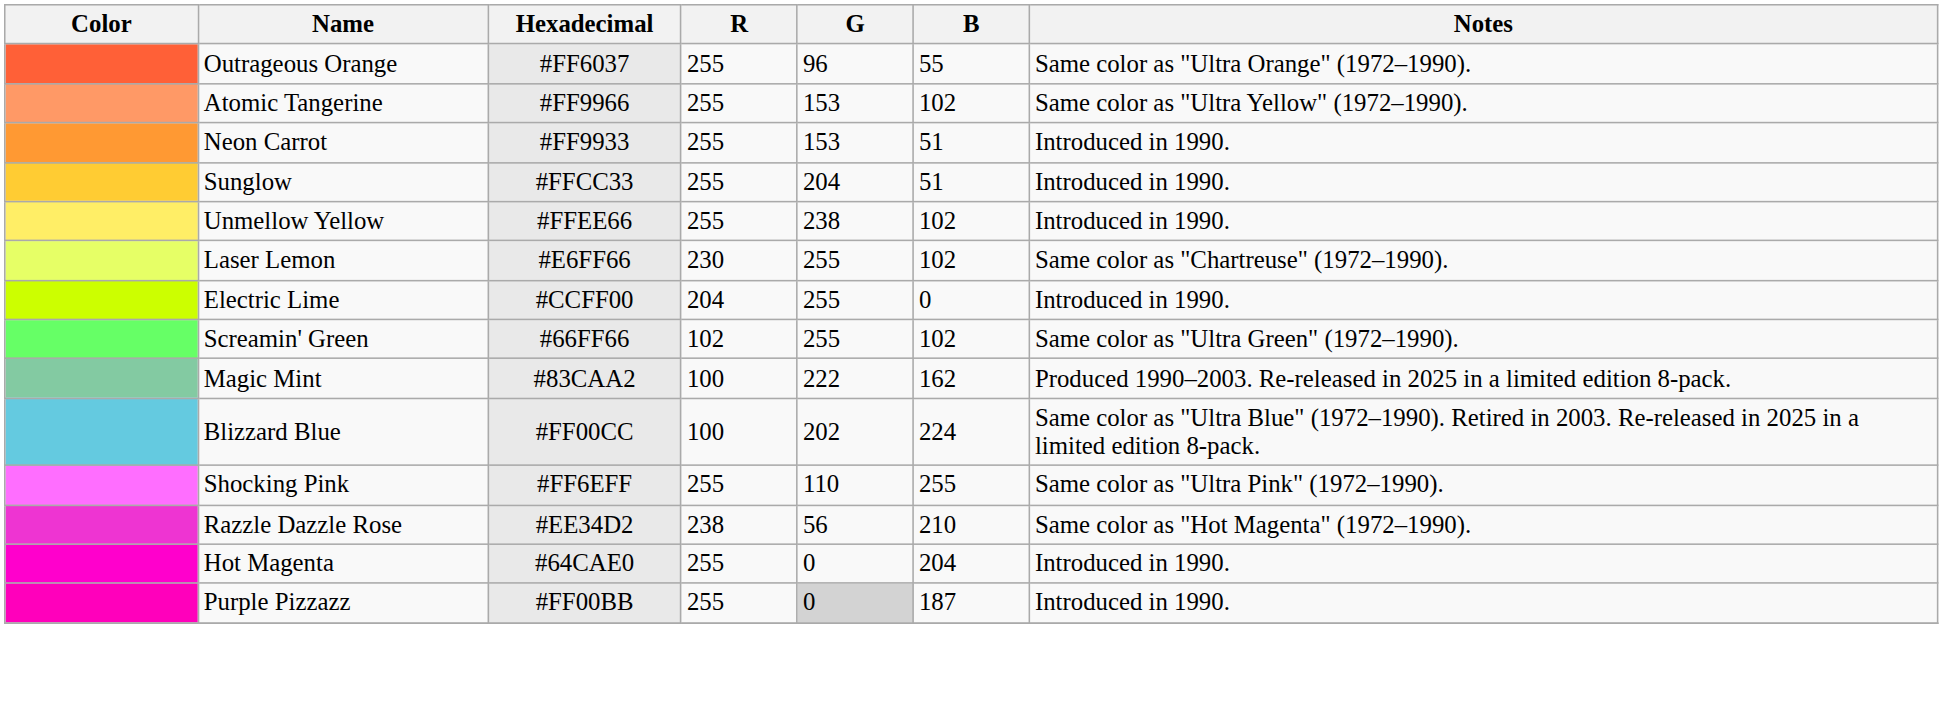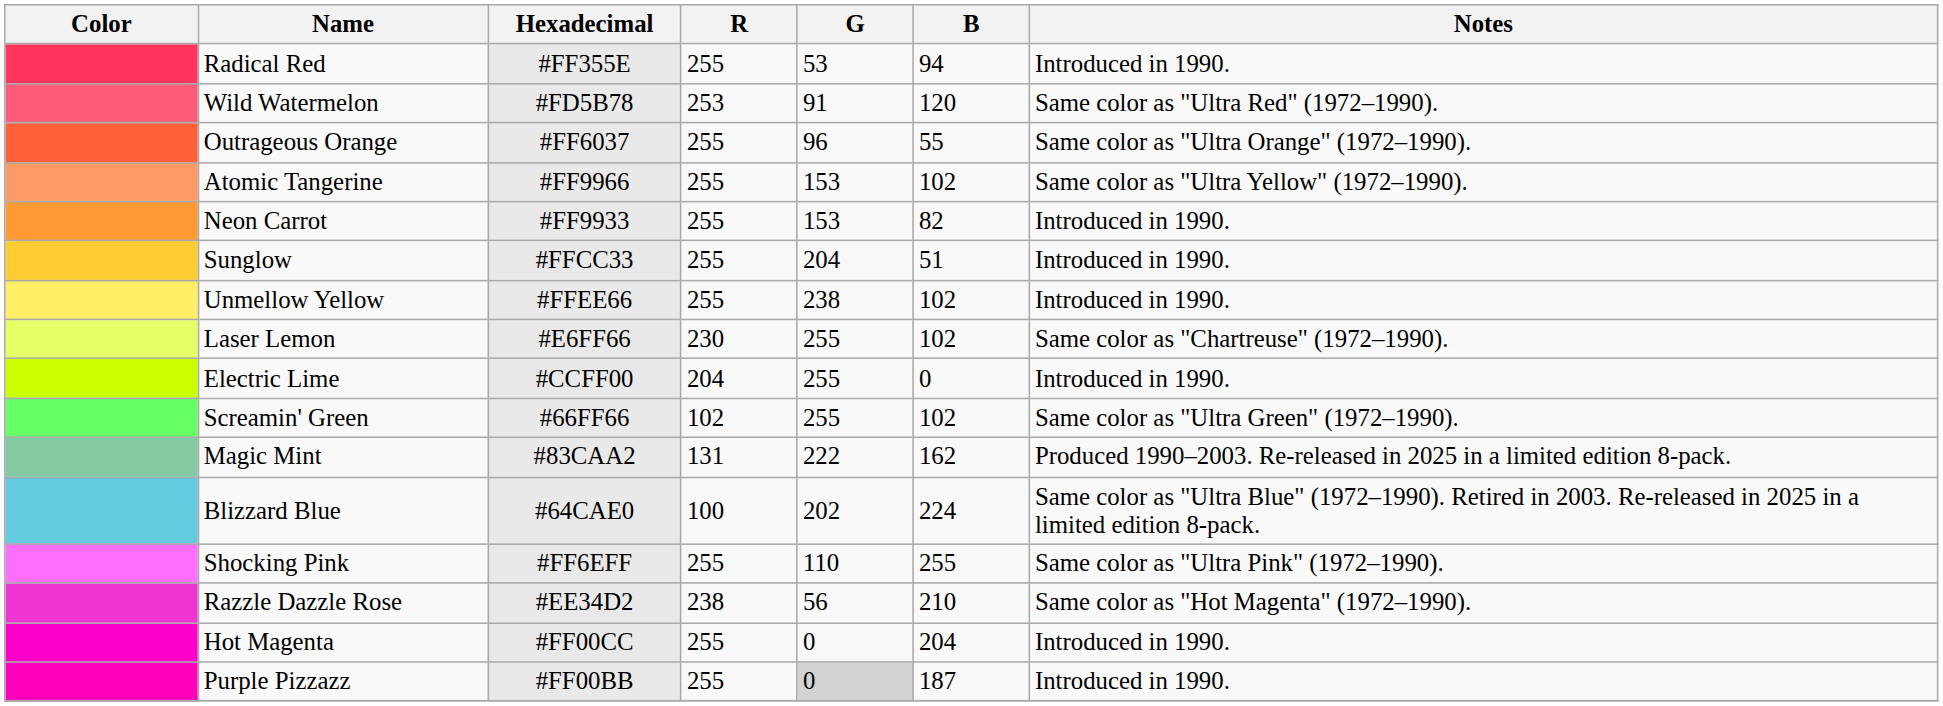+ row: Radical Red | #FF355E | 255 | 53 | 94 | Introduced in 1990.
+ row: Wild Watermelon | #FD5B78 | 253 | 91 | 120 | Same color as "Ultra Red" (1972–1990).
Neon Carrot | B: 51 -> 82
Magic Mint | R: 100 -> 131
Blizzard Blue | Hexadecimal: #FF00CC -> #64CAE0
Hot Magenta | Hexadecimal: #64CAE0 -> #FF00CC
